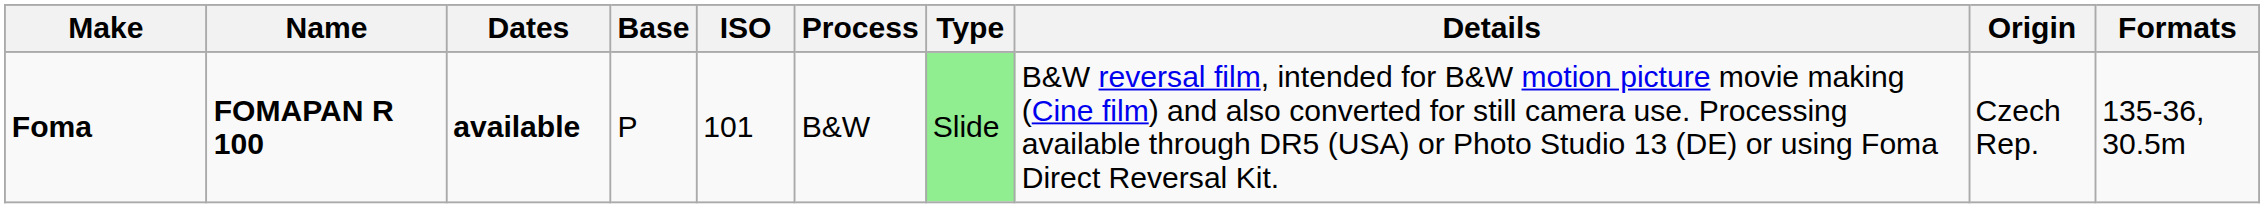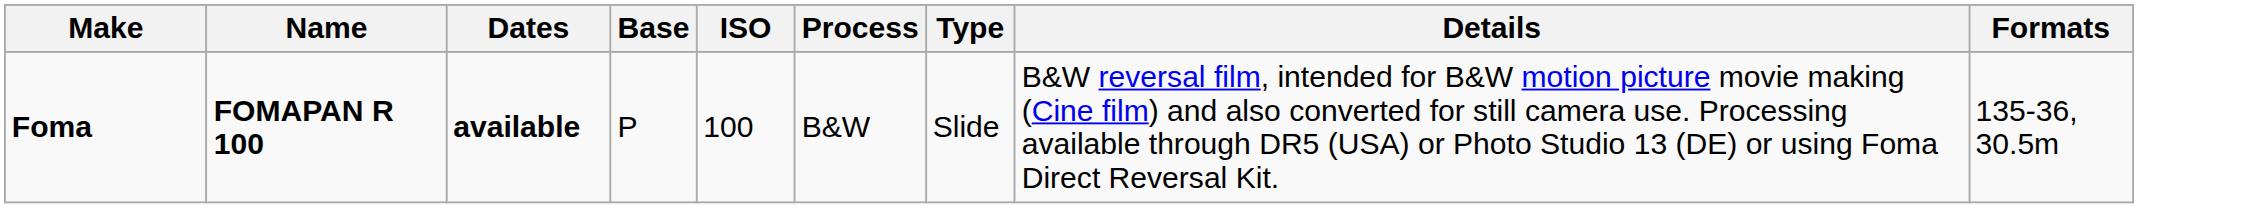- column: Origin | Czech Rep.
Foma | ISO: 101 -> 100
Foma | Type: lightgreen background -> no background
